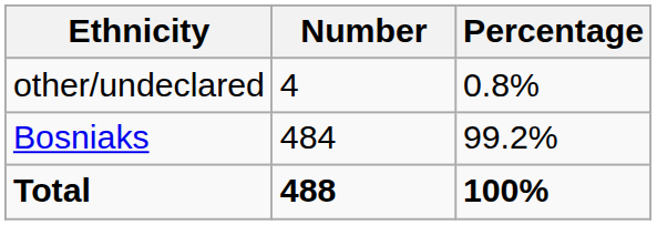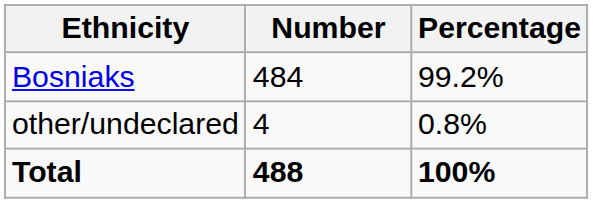rows swapped: Bosniaks <-> other/undeclared
